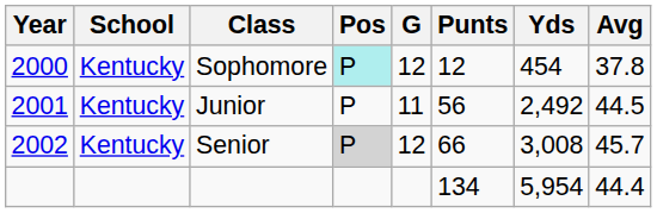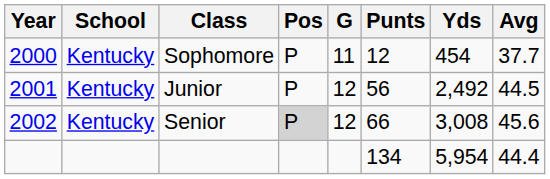Sophomore | Pos: paleturquoise background -> no background
Sophomore | G: 12 -> 11
Sophomore | Avg: 37.8 -> 37.7
Junior | G: 11 -> 12
Senior | Avg: 45.7 -> 45.6
